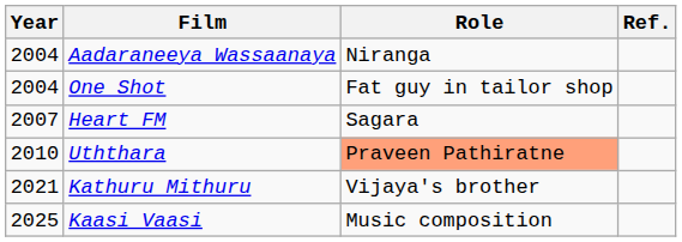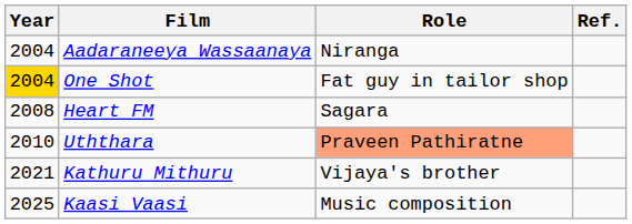One Shot | Year: no background -> gold background
Heart FM | Year: 2007 -> 2008
